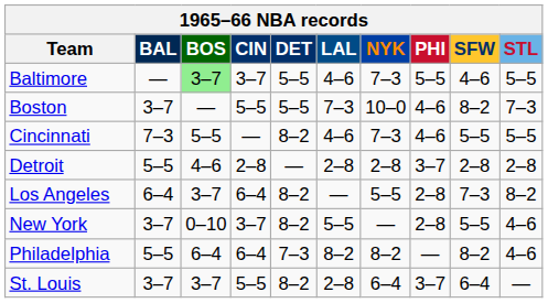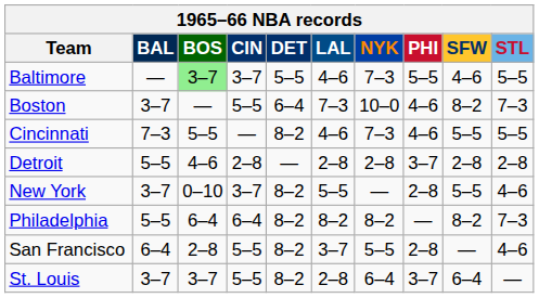Boston | DET: 5–5 -> 6–4
- row: Los Angeles | 6–4 | 3–7 | 6–4 | 8–2 | — | 5–5 | 2–8 | 7–3 | 8–2
Philadelphia | DET: 7–3 -> 8–2
Philadelphia | STL: 4–6 -> 7–3
+ row: San Francisco | 6–4 | 2–8 | 5–5 | 8–2 | 3–7 | 5–5 | 2–8 | — | 4–6
